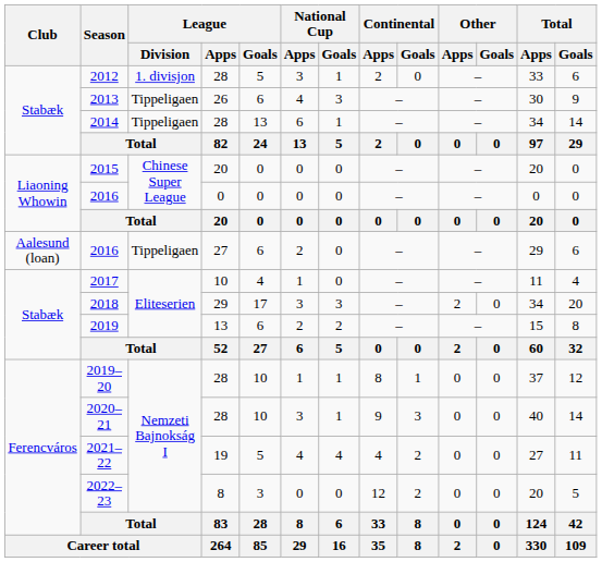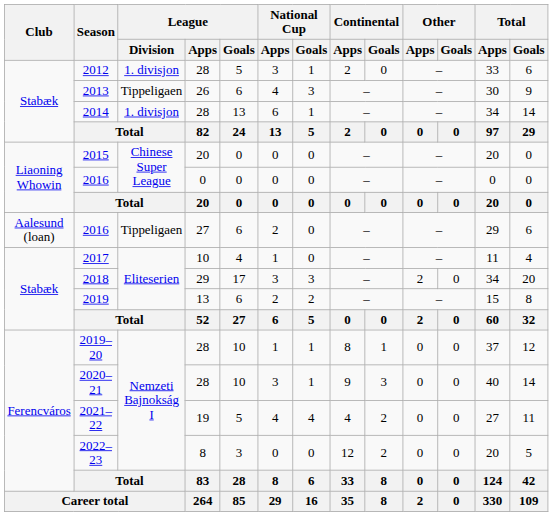2014 | League / Division: Tippeligaen -> 1. divisjon
